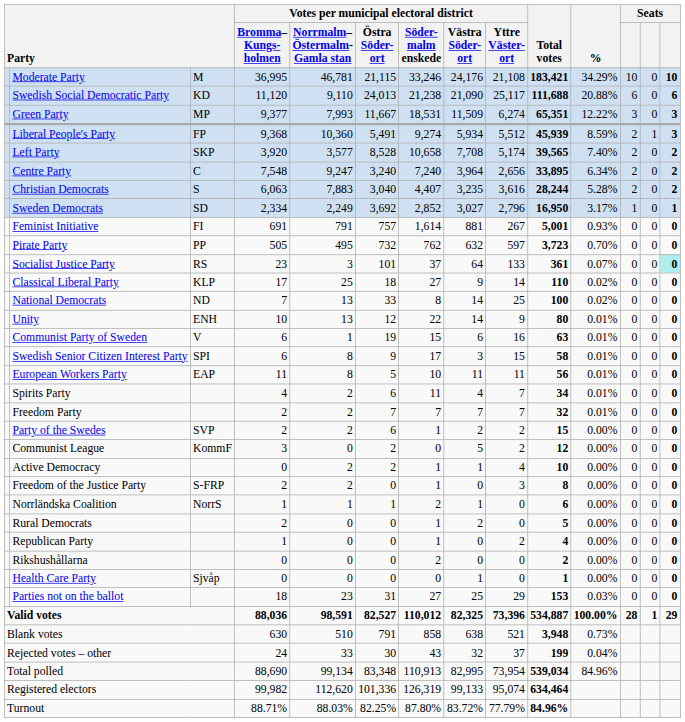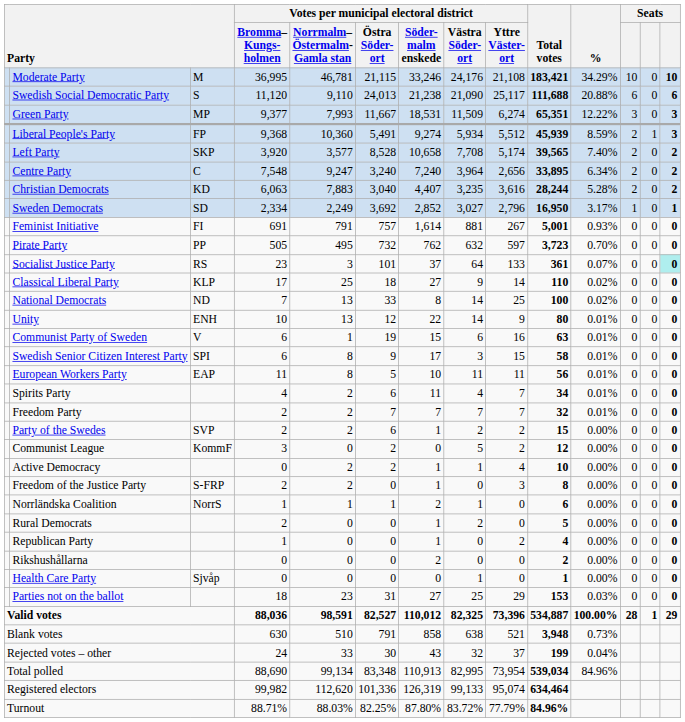Swedish Social Democratic Party | column 3: KD -> S
Christian Democrats | column 3: S -> KD
